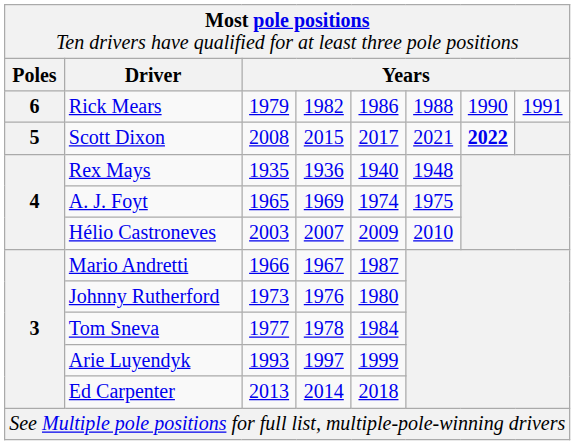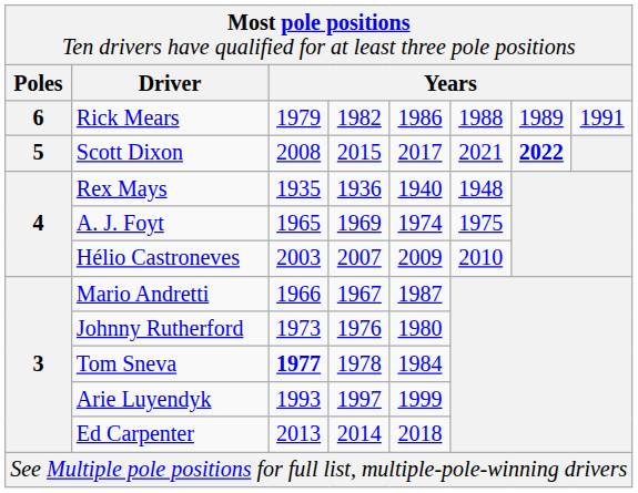Rick Mears | column 7: 1990 -> 1989
Tom Sneva | column 3: normal -> bold
